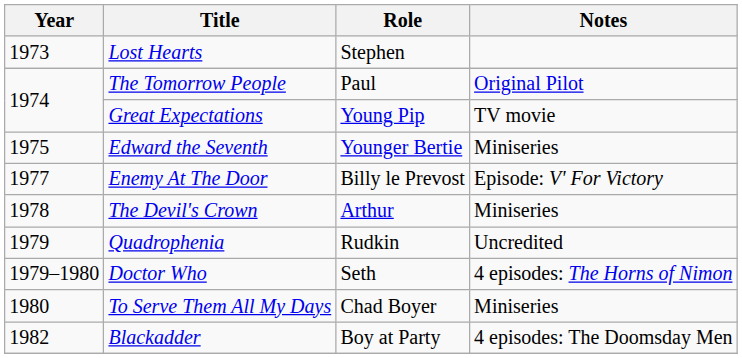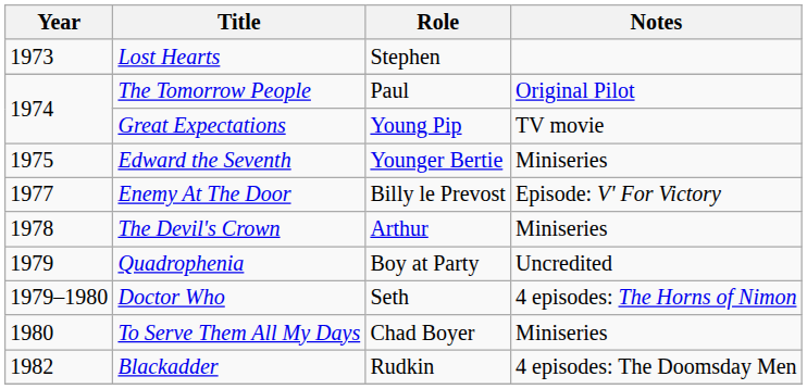Quadrophenia | Role: Rudkin -> Boy at Party
Blackadder | Role: Boy at Party -> Rudkin
